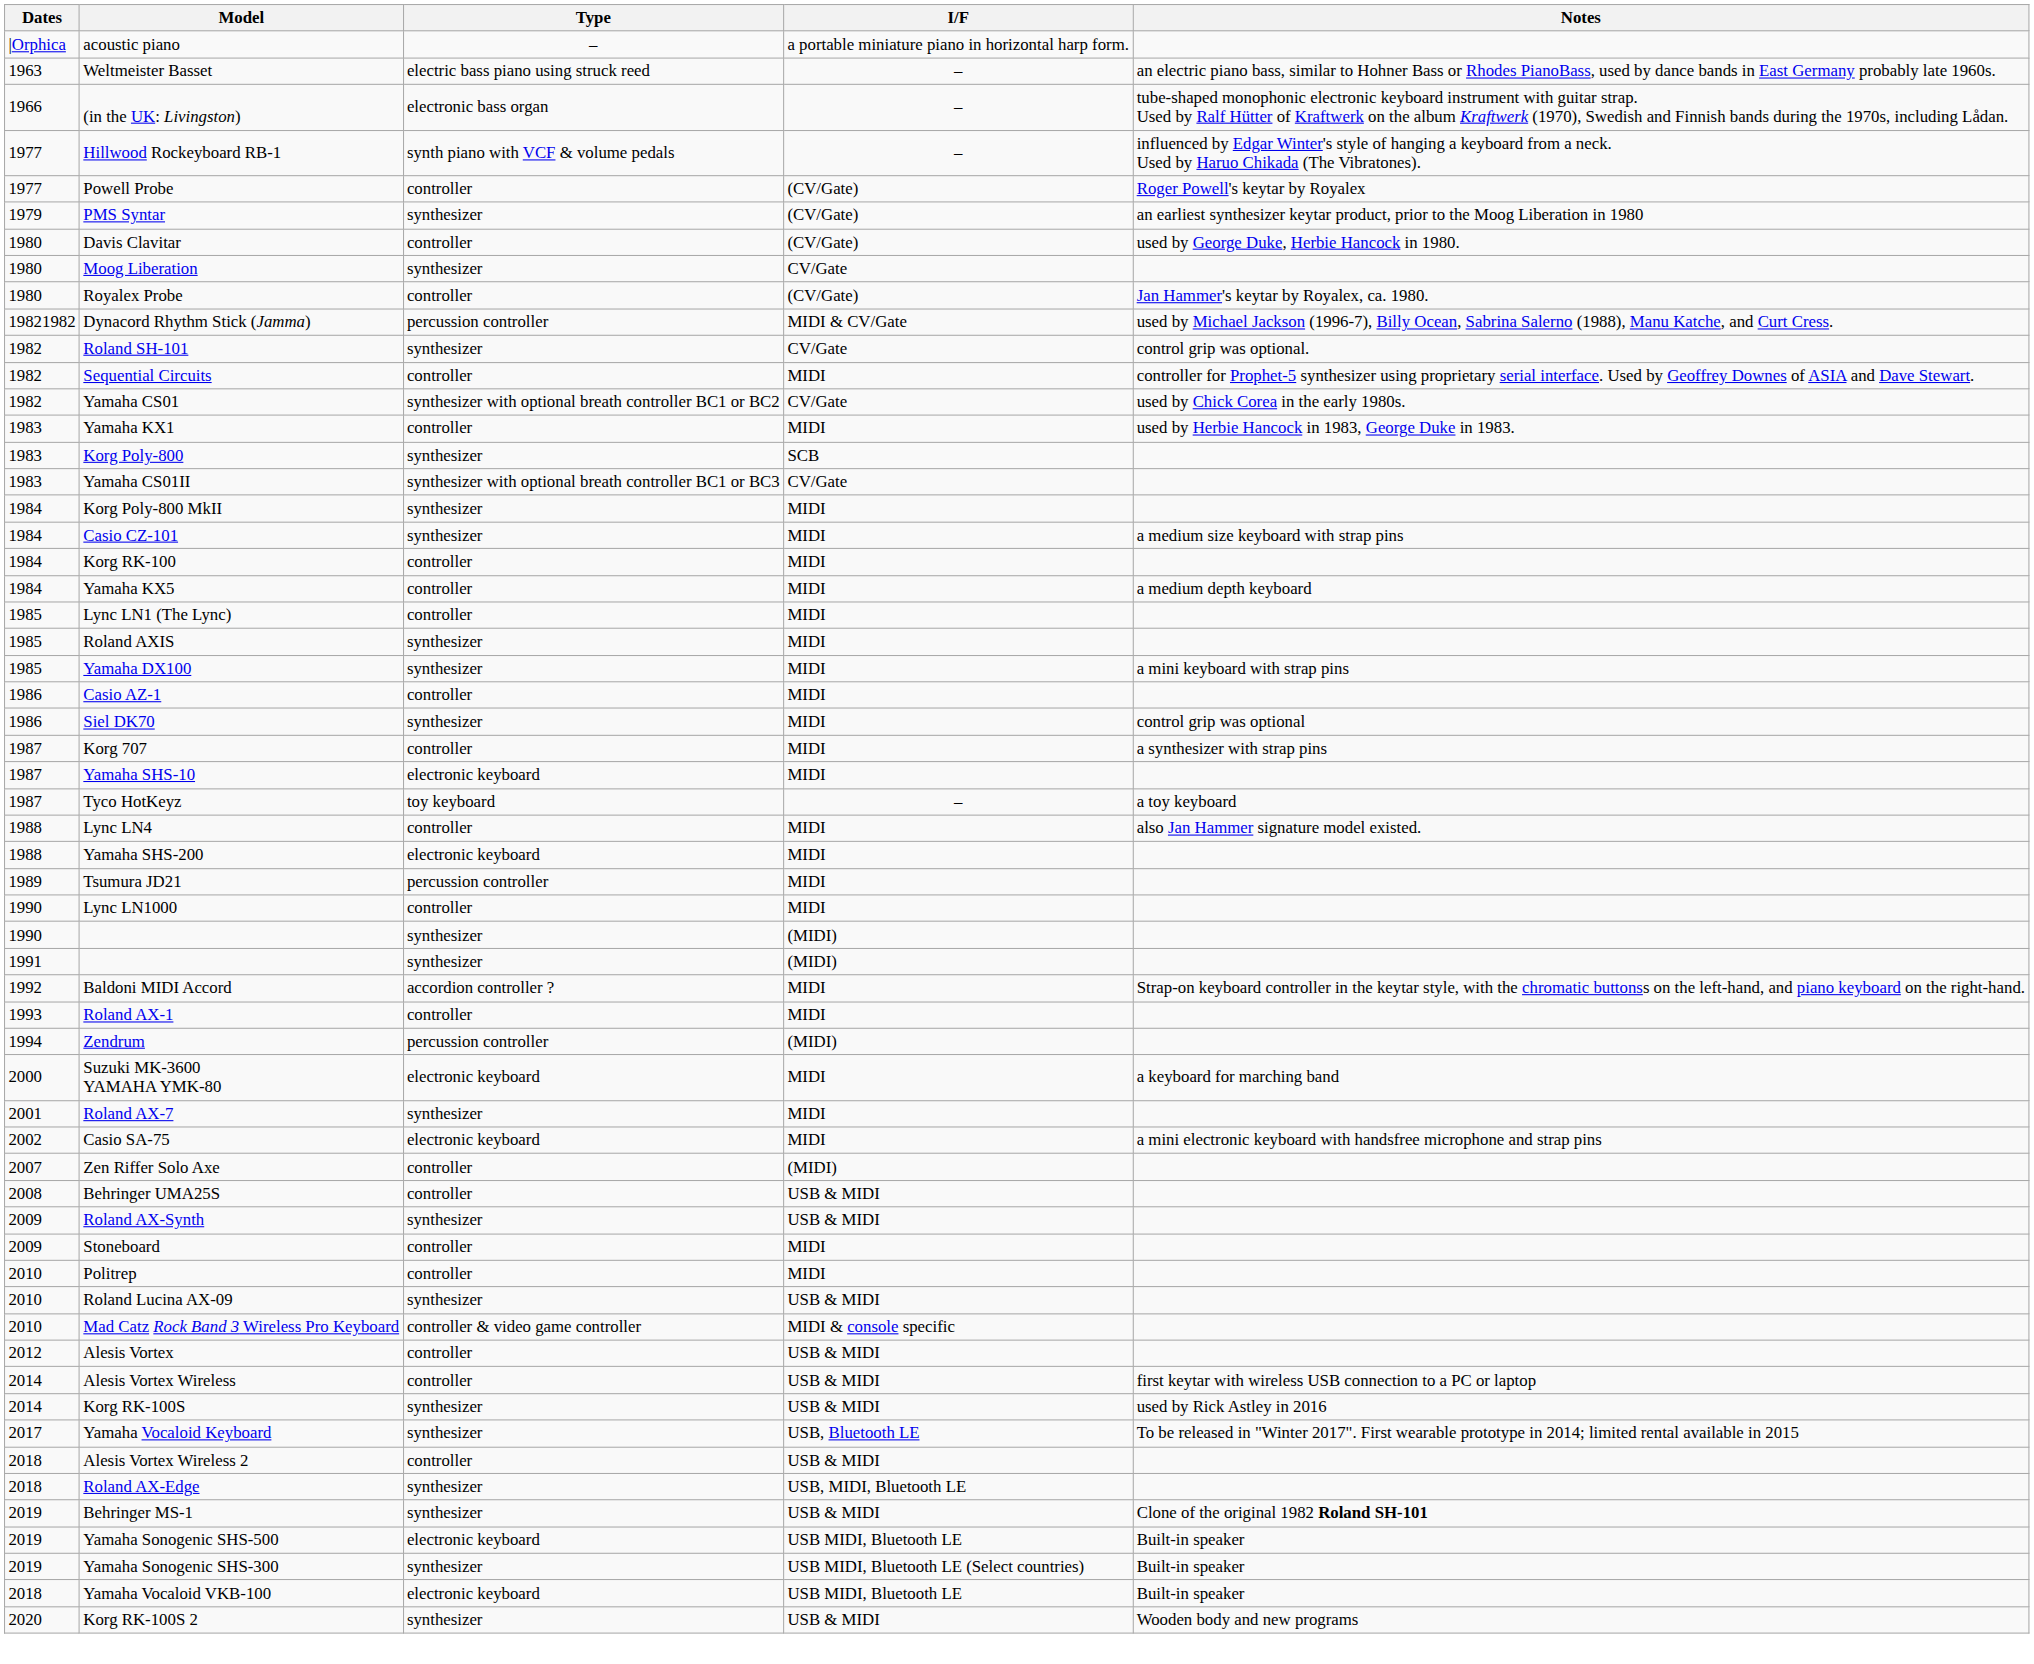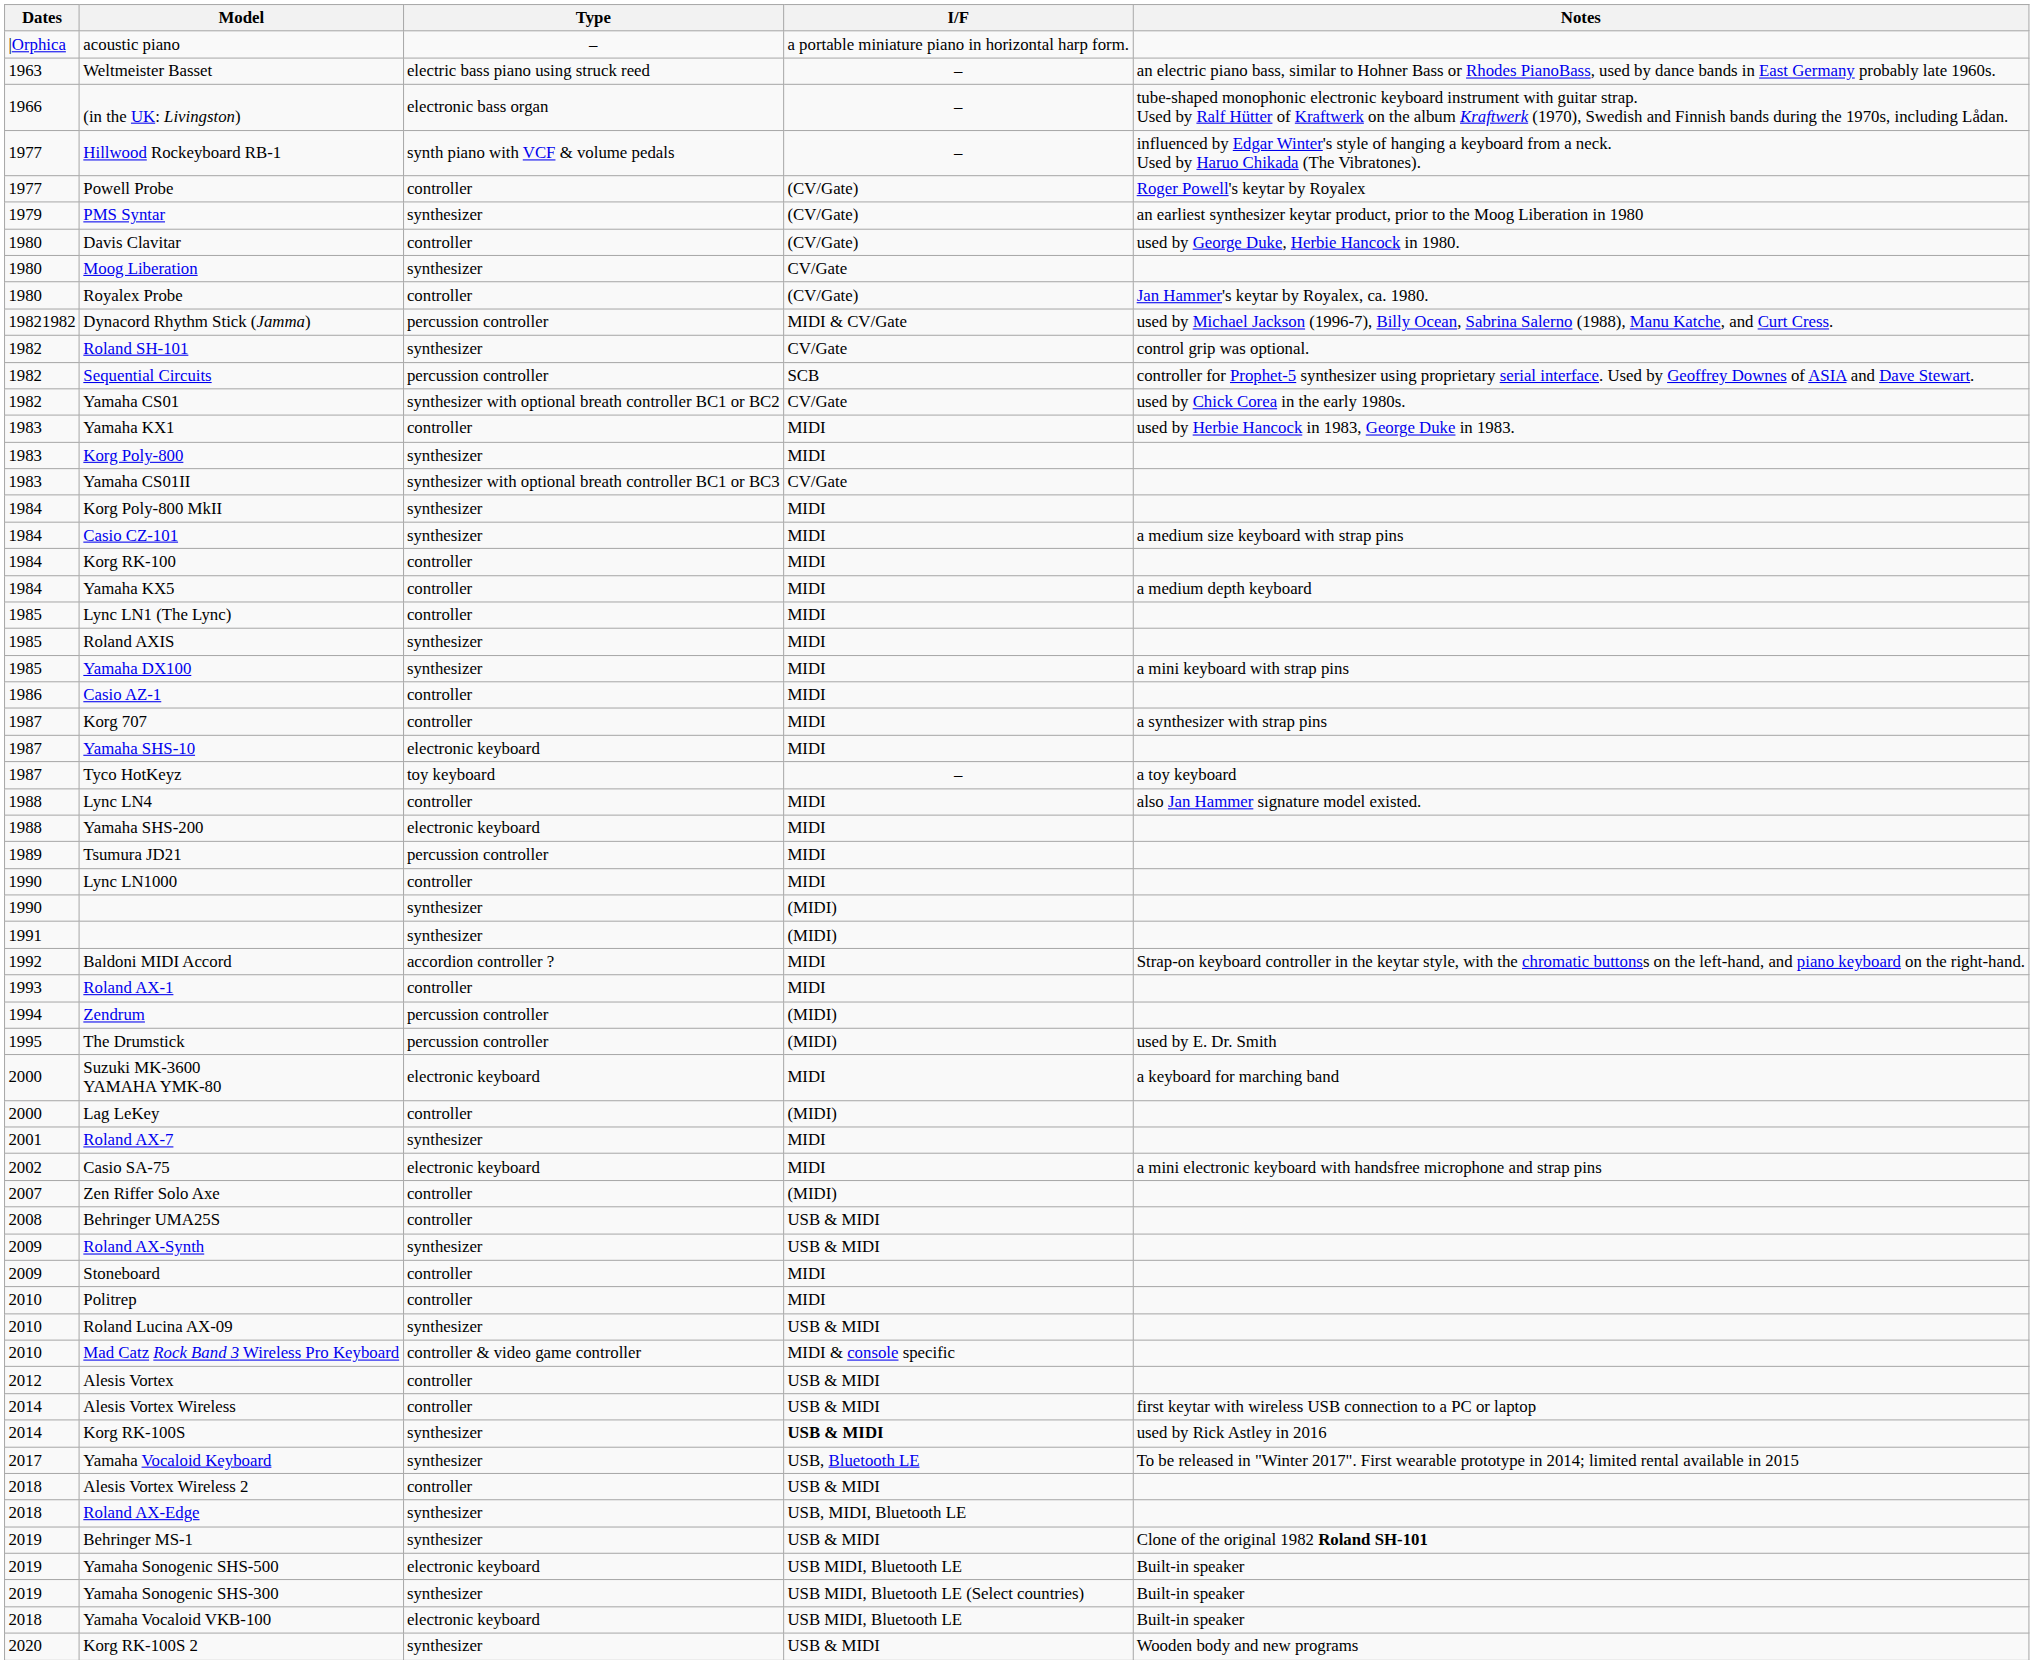Sequential Circuits | Type: controller -> percussion controller
Sequential Circuits | I/F: MIDI -> SCB
Korg Poly-800 | I/F: SCB -> MIDI
- row: 1986 | Siel DK70 | synthesizer | MIDI | control grip was optional
+ row: 1995 | The Drumstick | percussion controller | (MIDI) | used by E. Dr. Smith
+ row: 2000 | Lag LeKey | controller | (MIDI)
Korg RK-100S | I/F: normal -> bold
